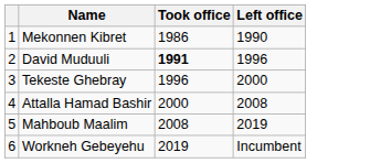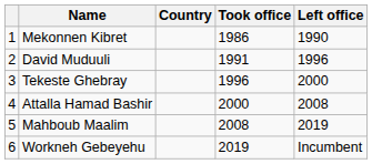+ column: Country
David Muduuli | Took office: bold -> normal
